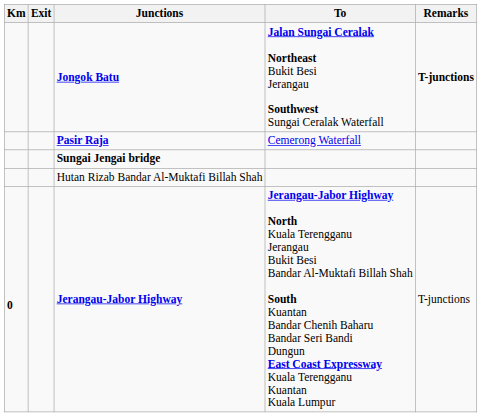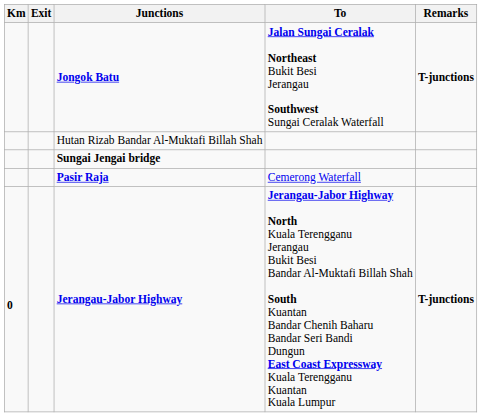rows swapped: Pasir Raja <-> Hutan Rizab Bandar Al-Muktafi Billah Shah
Jerangau-Jabor Highway | Remarks: normal -> bold
